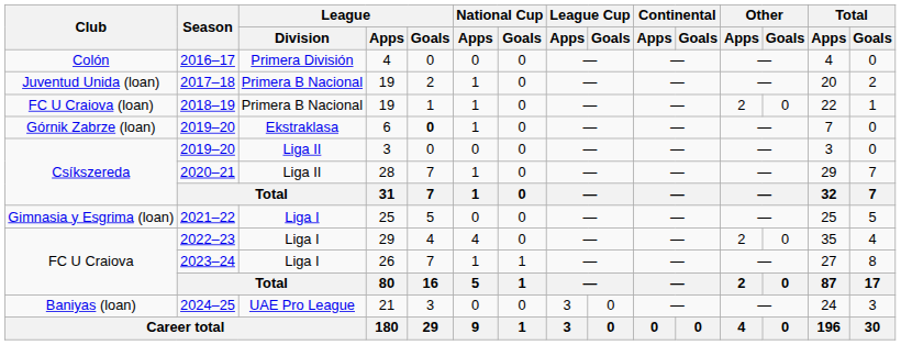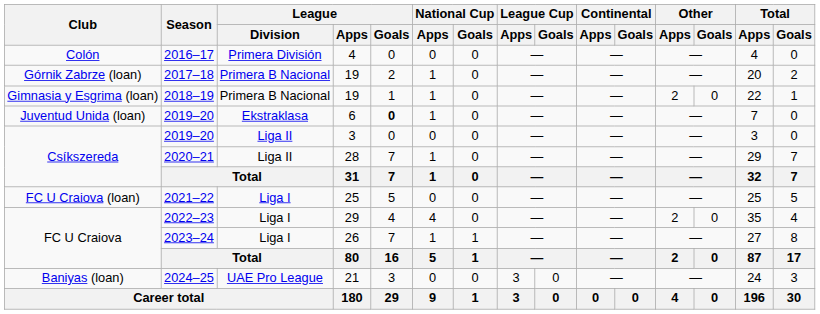2017–18 | Club: Juventud Unida (loan) -> Górnik Zabrze (loan)
2018–19 | Club: FC U Craiova (loan) -> Gimnasia y Esgrima (loan)
2019–20 / 6 | Club: Górnik Zabrze (loan) -> Juventud Unida (loan)
2021–22 | Club: Gimnasia y Esgrima (loan) -> FC U Craiova (loan)
